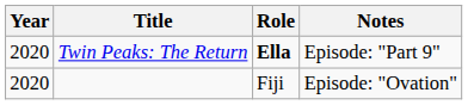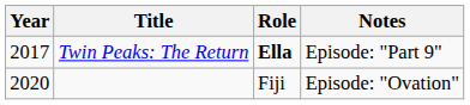Twin Peaks: The Return | Year: 2020 -> 2017
